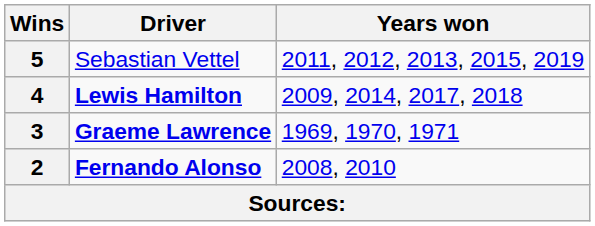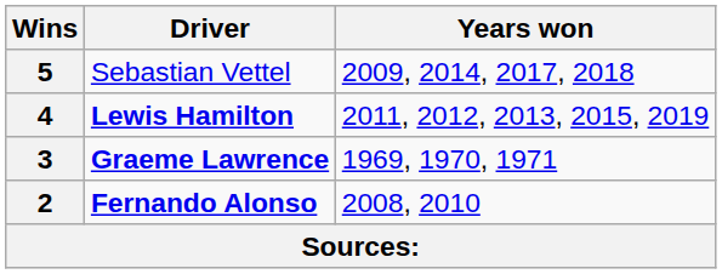5 | Years won: 2011, 2012, 2013, 2015, 2019 -> 2009, 2014, 2017, 2018
4 | Years won: 2009, 2014, 2017, 2018 -> 2011, 2012, 2013, 2015, 2019
